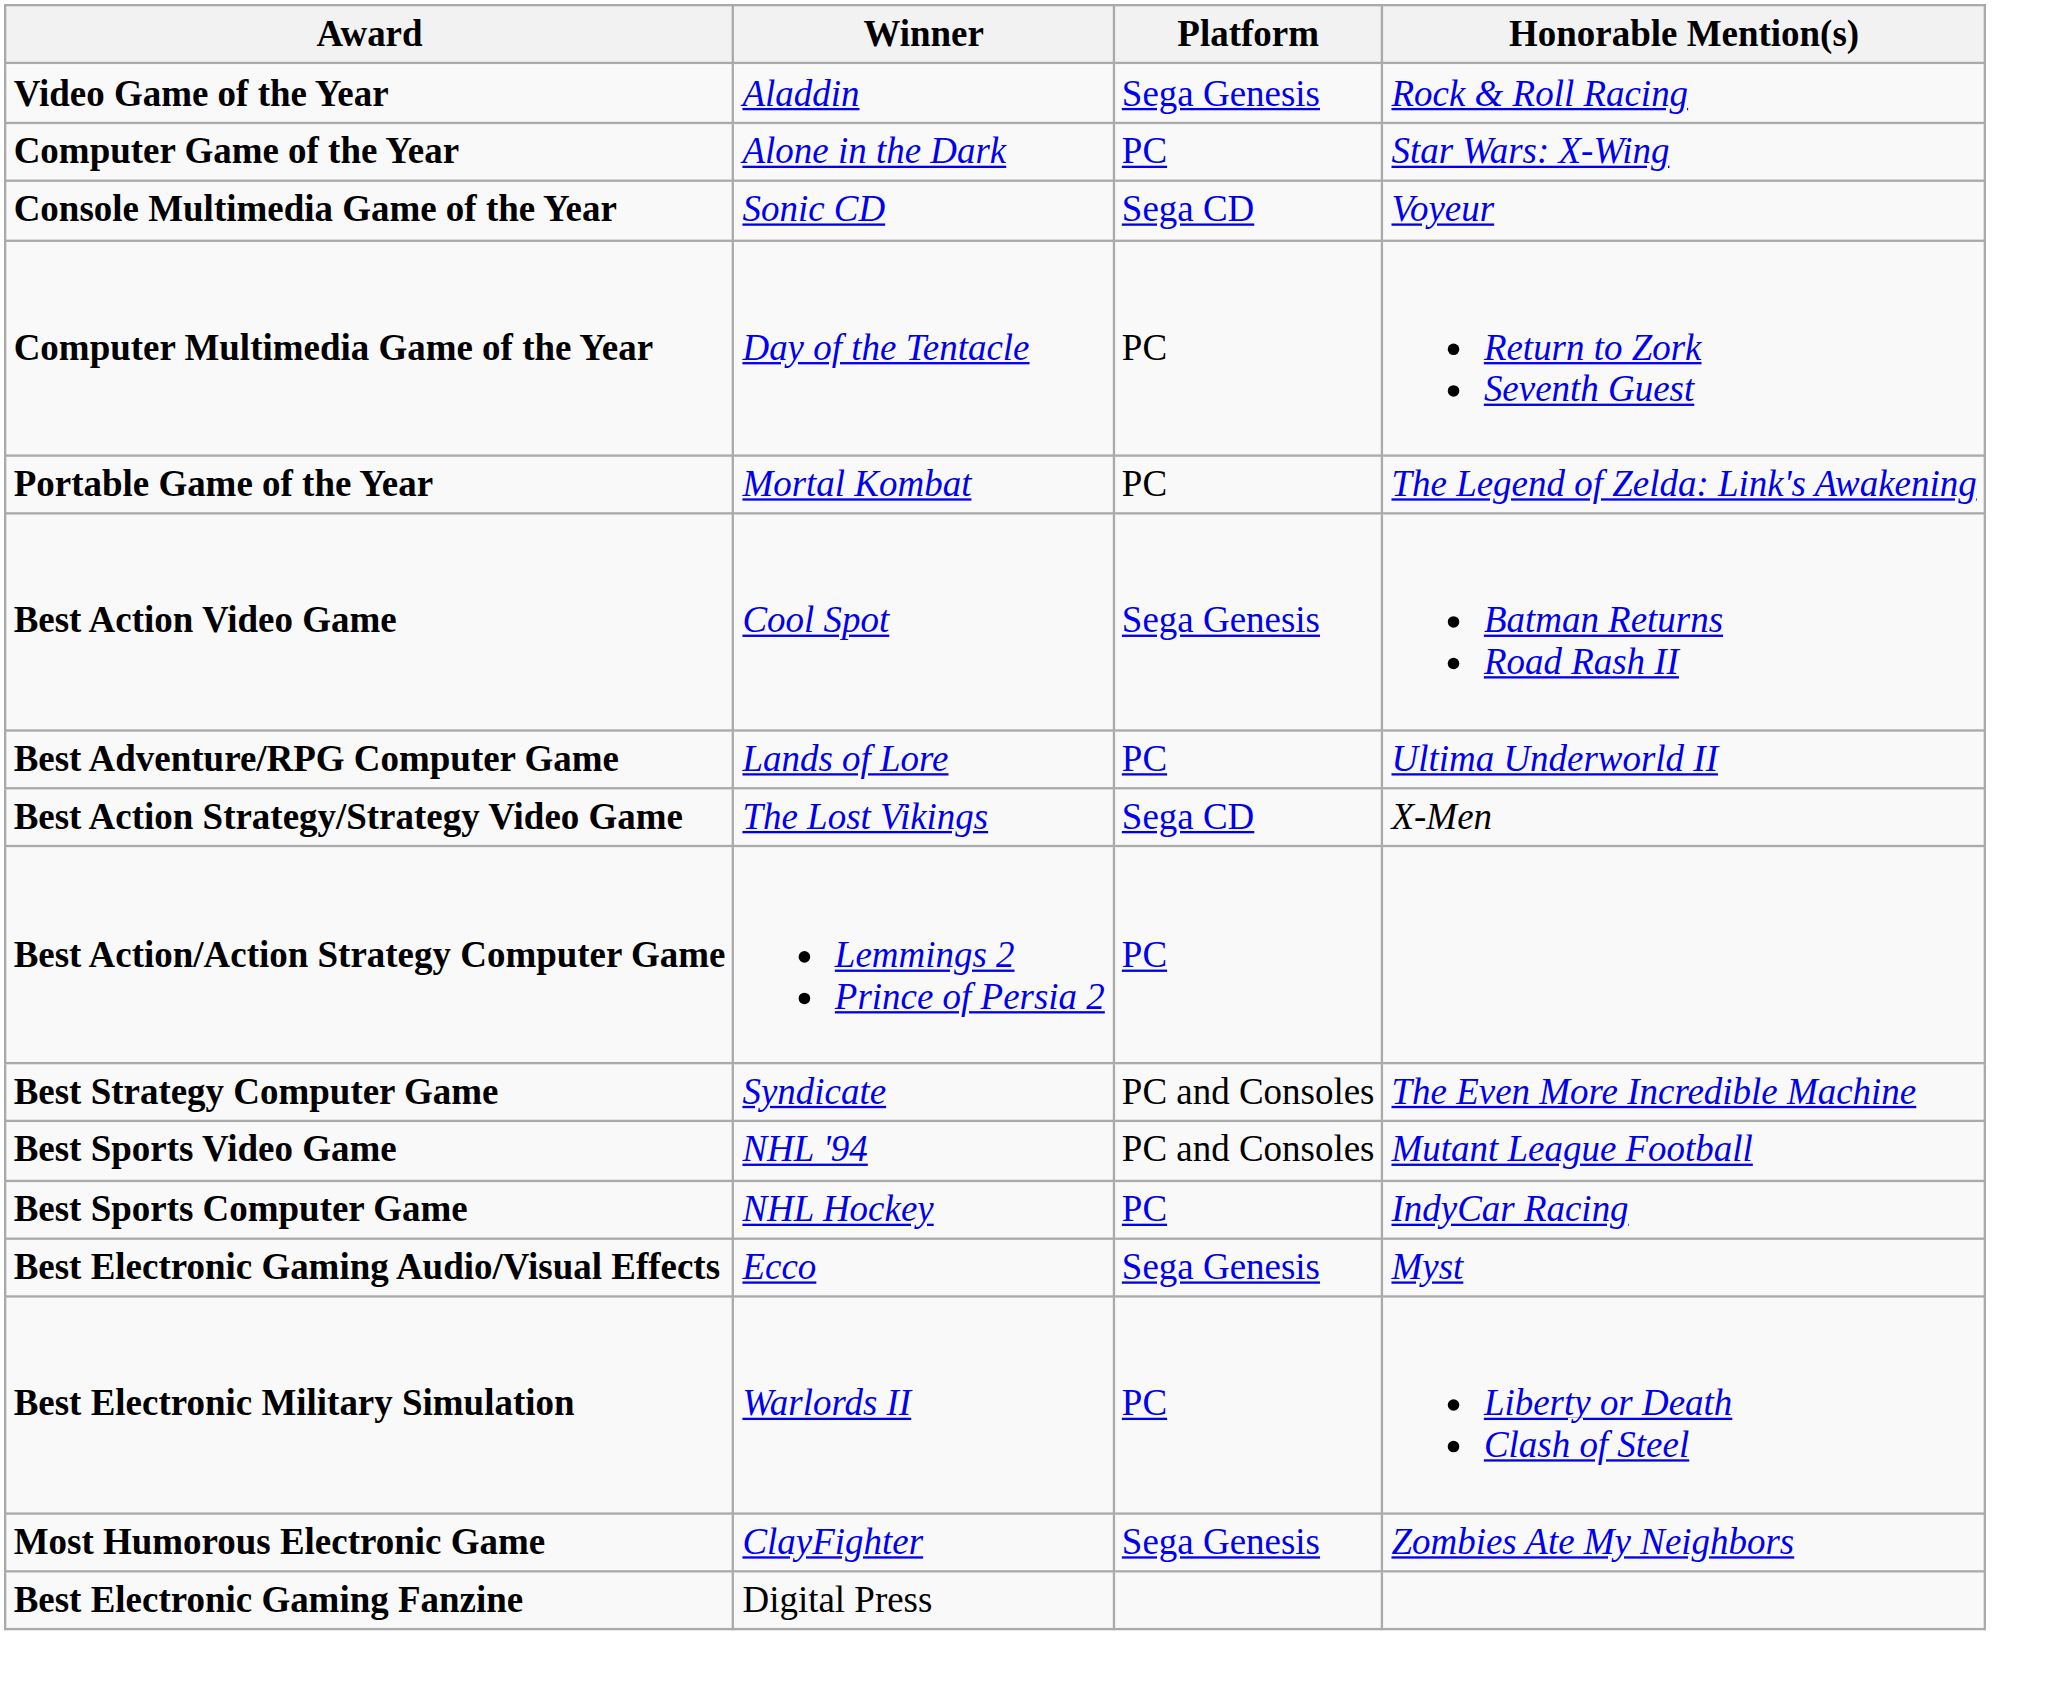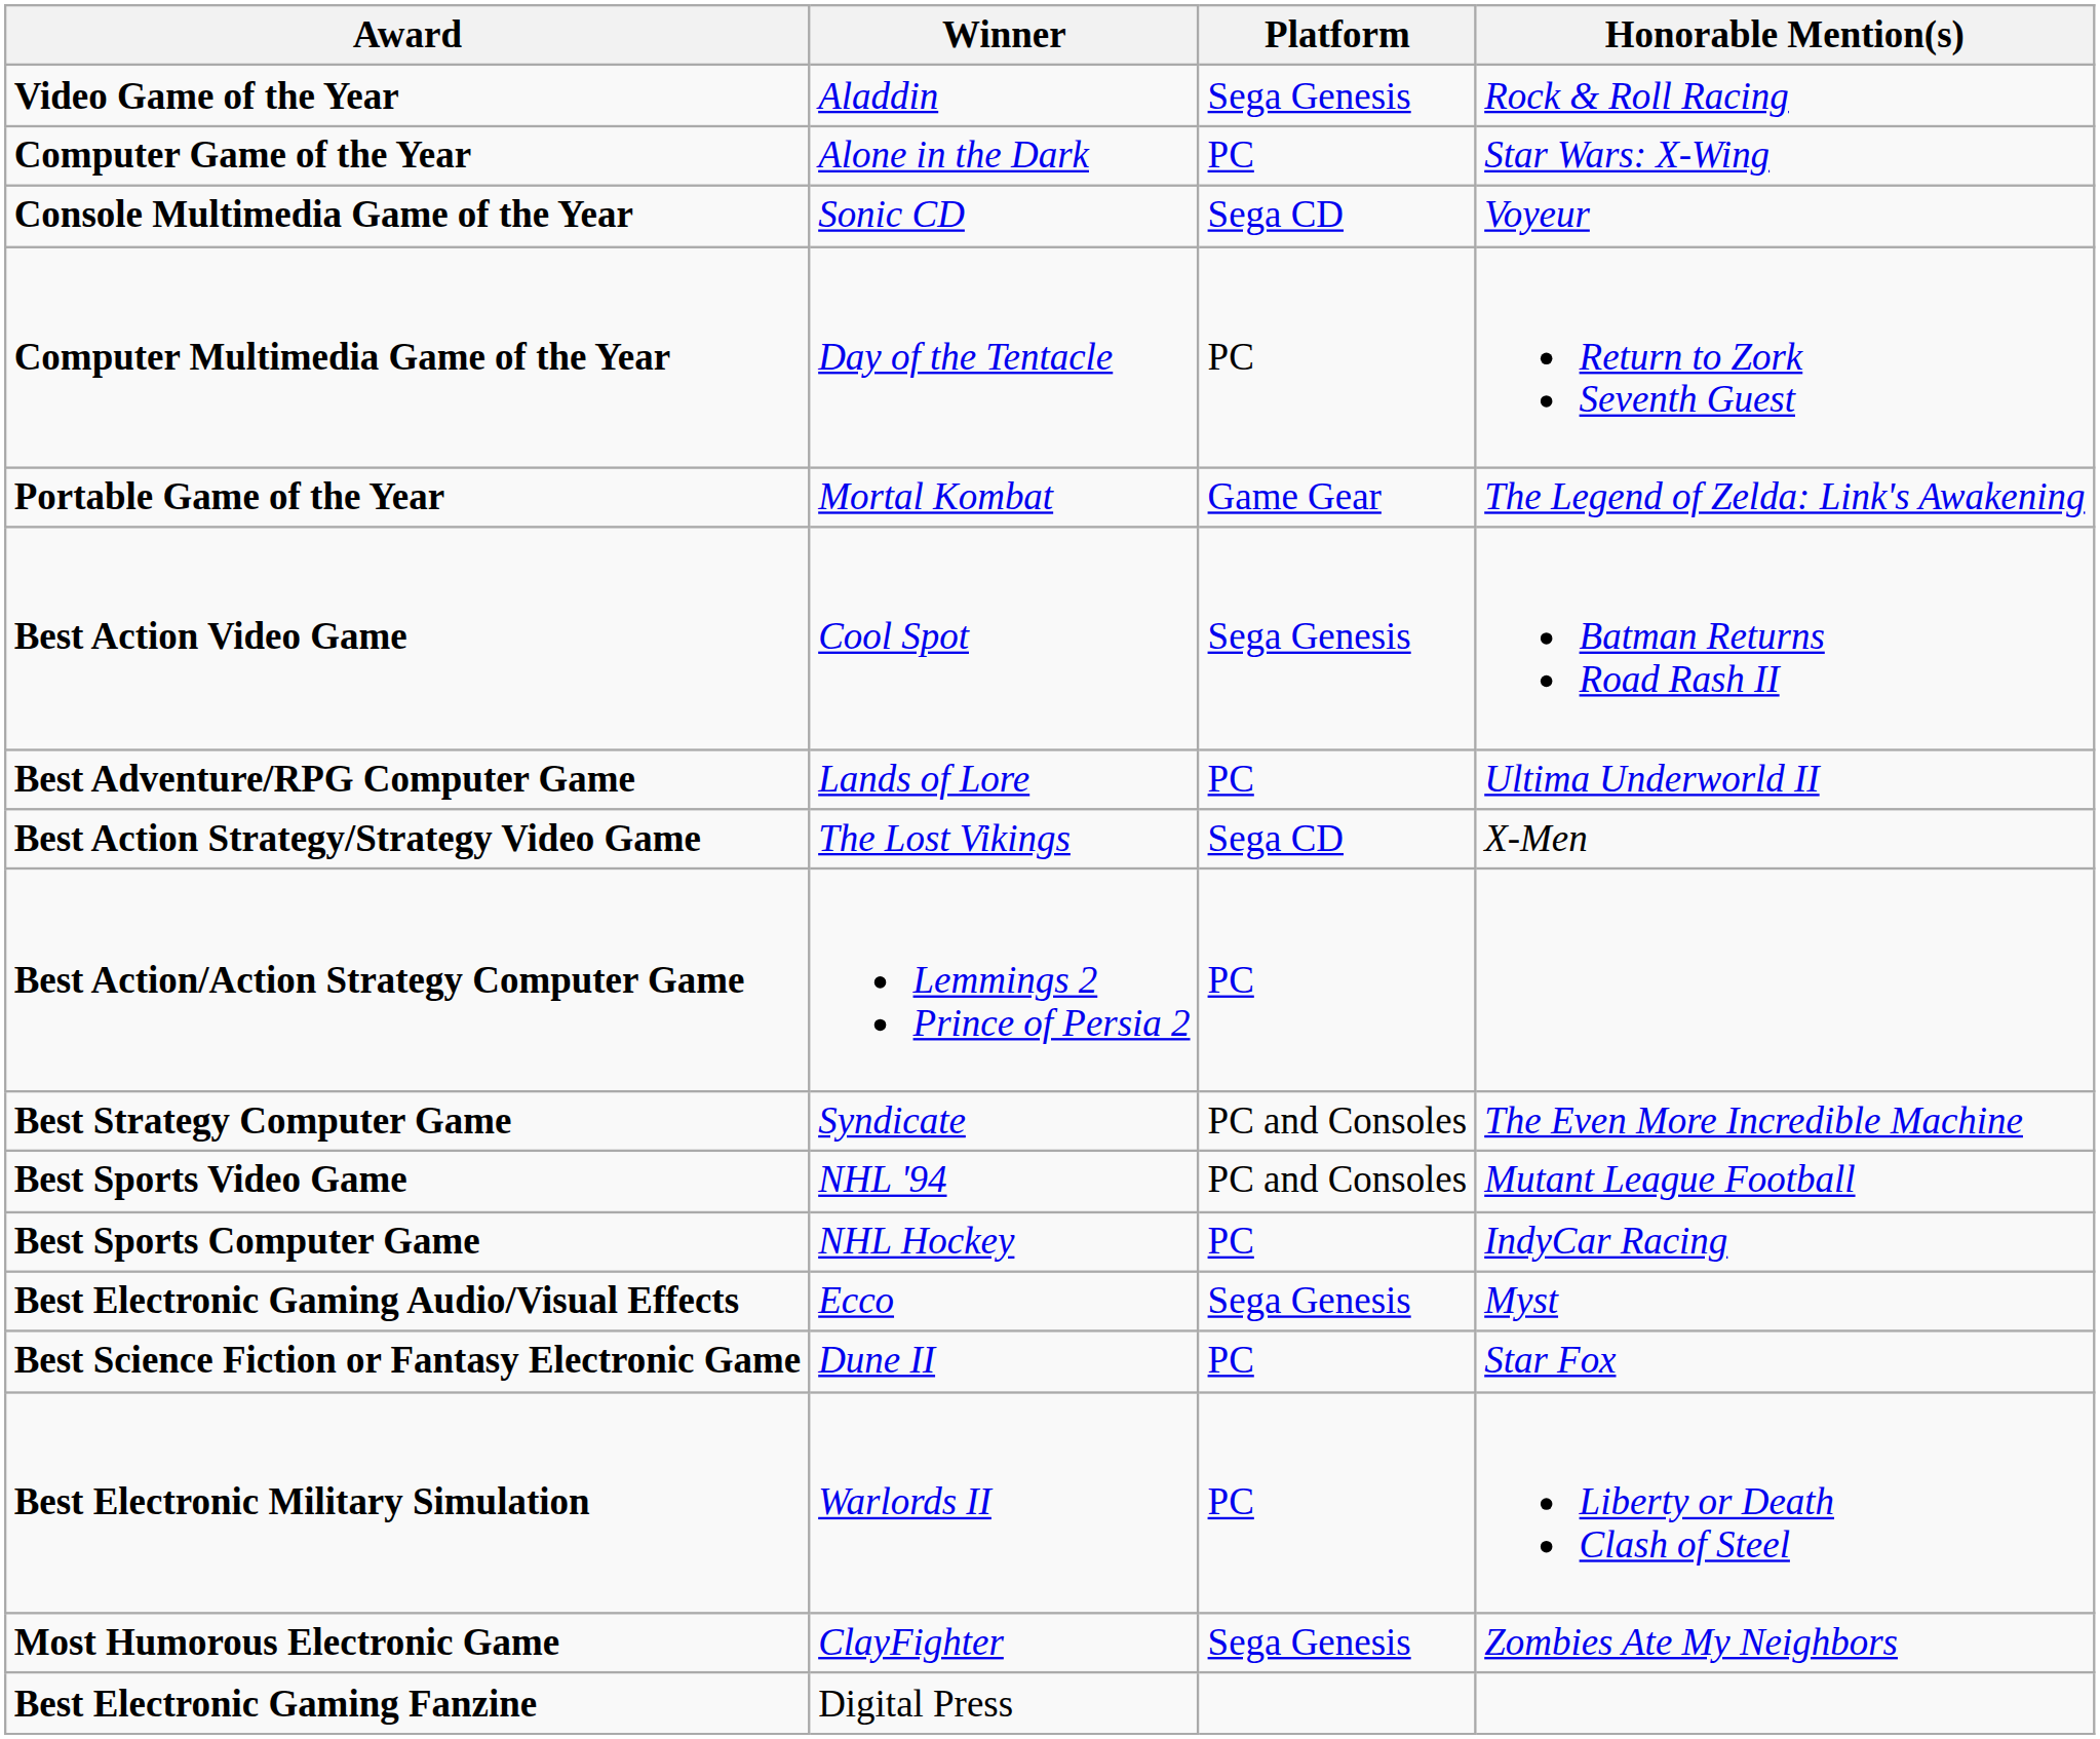Portable Game of the Year | Platform: PC -> Game Gear
+ row: Best Science Fiction or Fantasy Electronic Game | Dune II | PC | Star Fox
